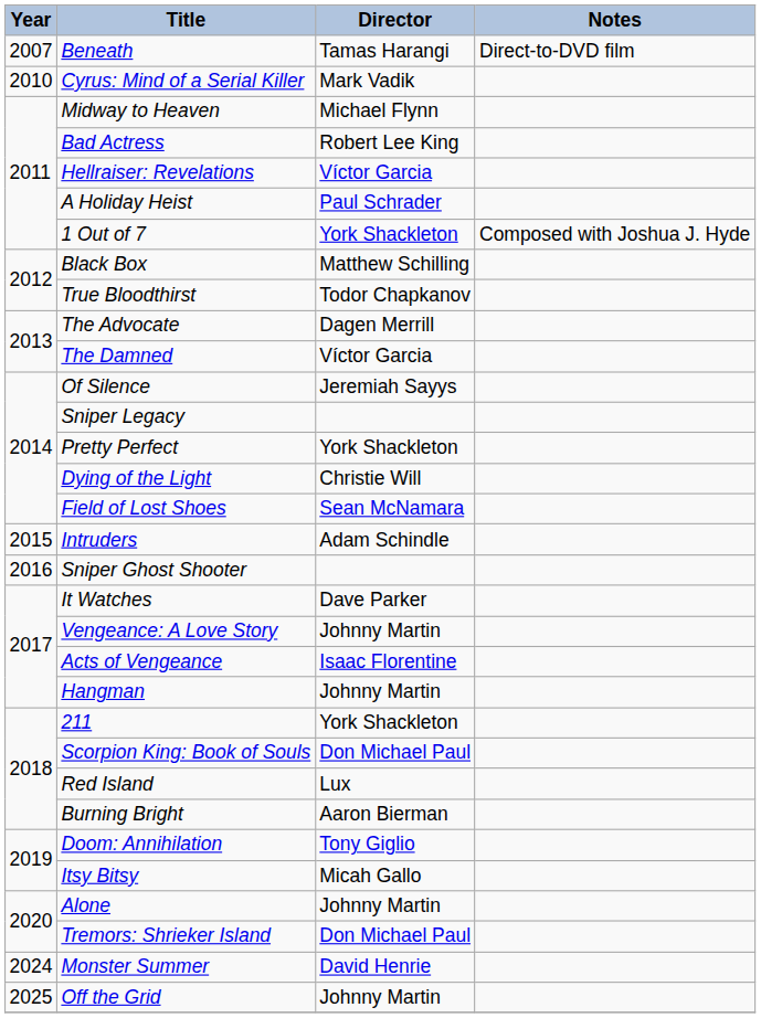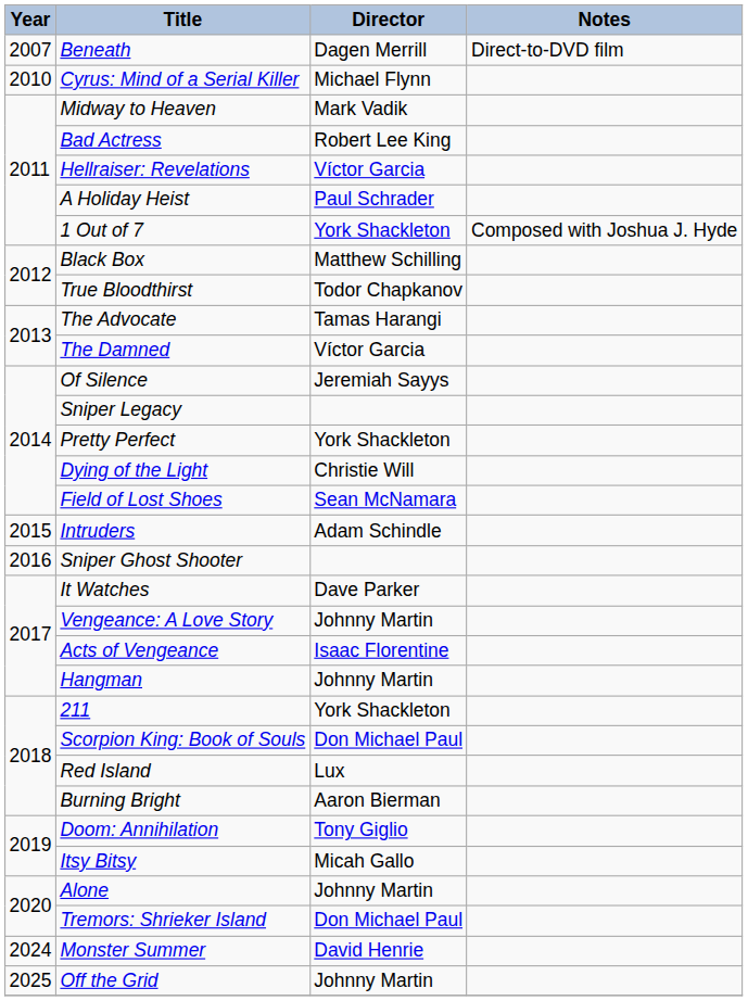Beneath | Director: Tamas Harangi -> Dagen Merrill
Cyrus: Mind of a Serial Killer | Director: Mark Vadik -> Michael Flynn
Midway to Heaven | Director: Michael Flynn -> Mark Vadik
The Advocate | Director: Dagen Merrill -> Tamas Harangi
